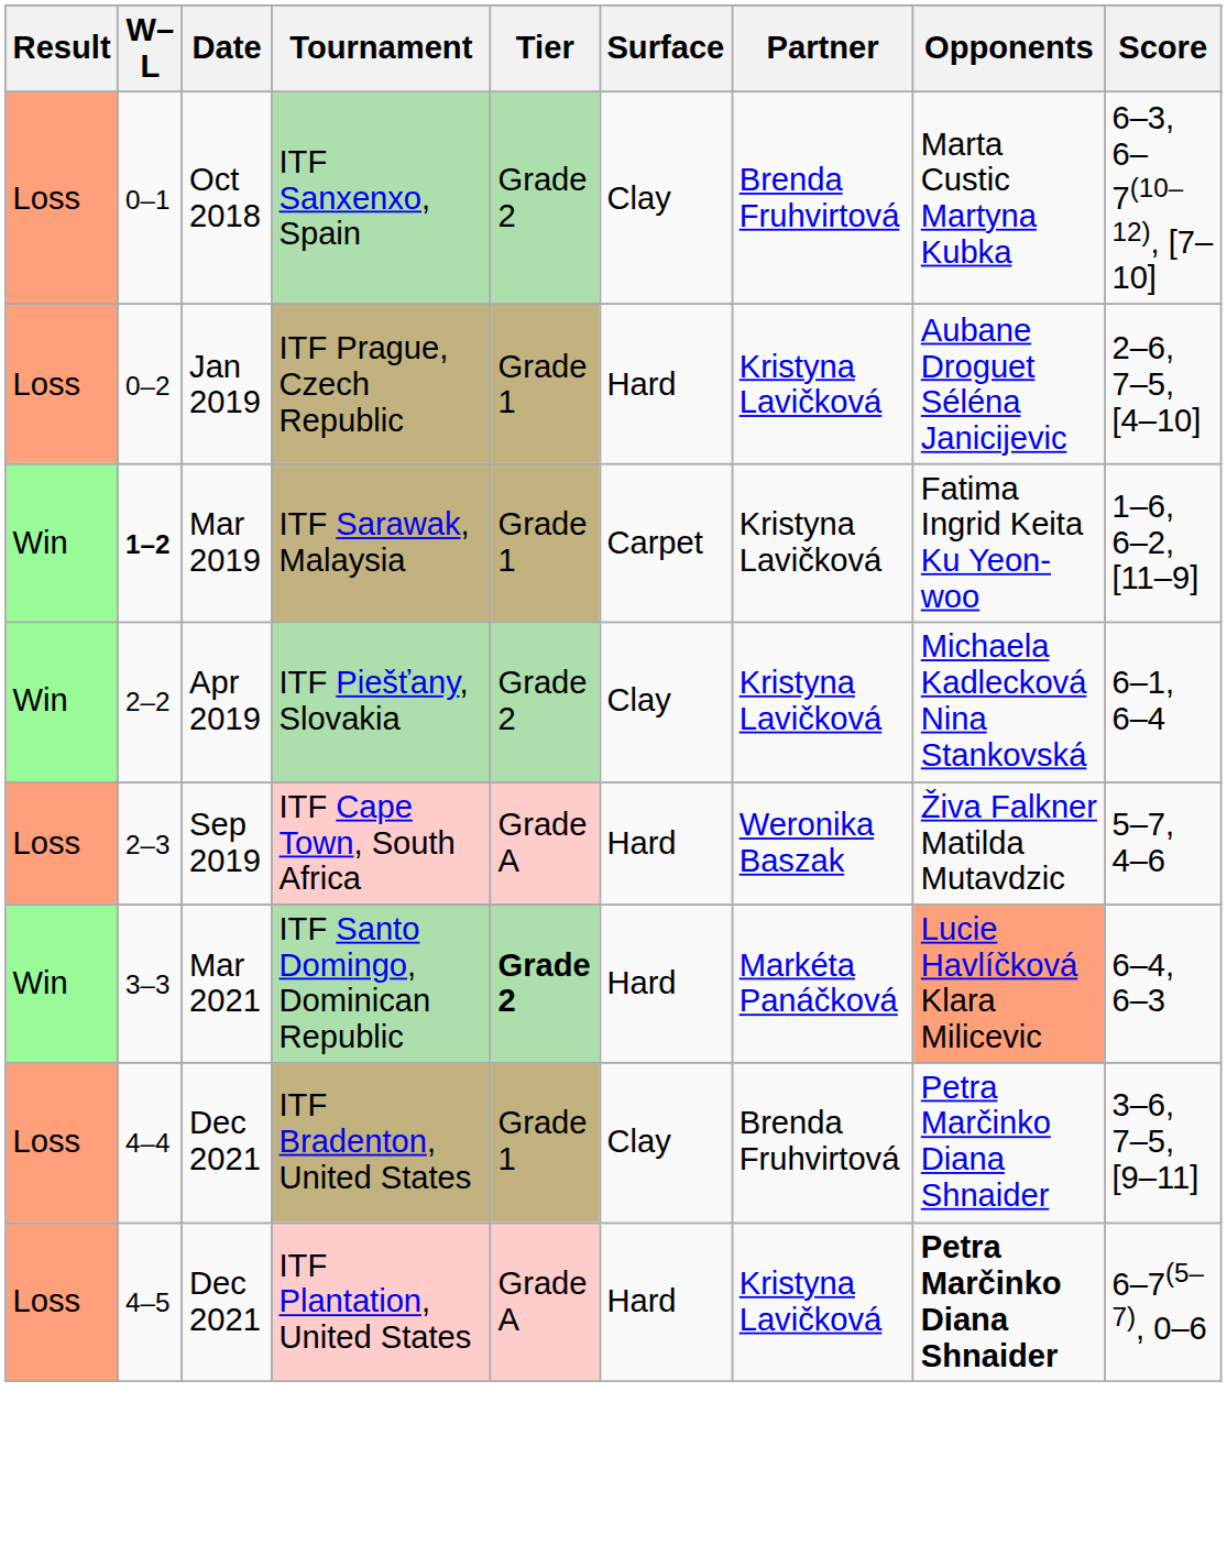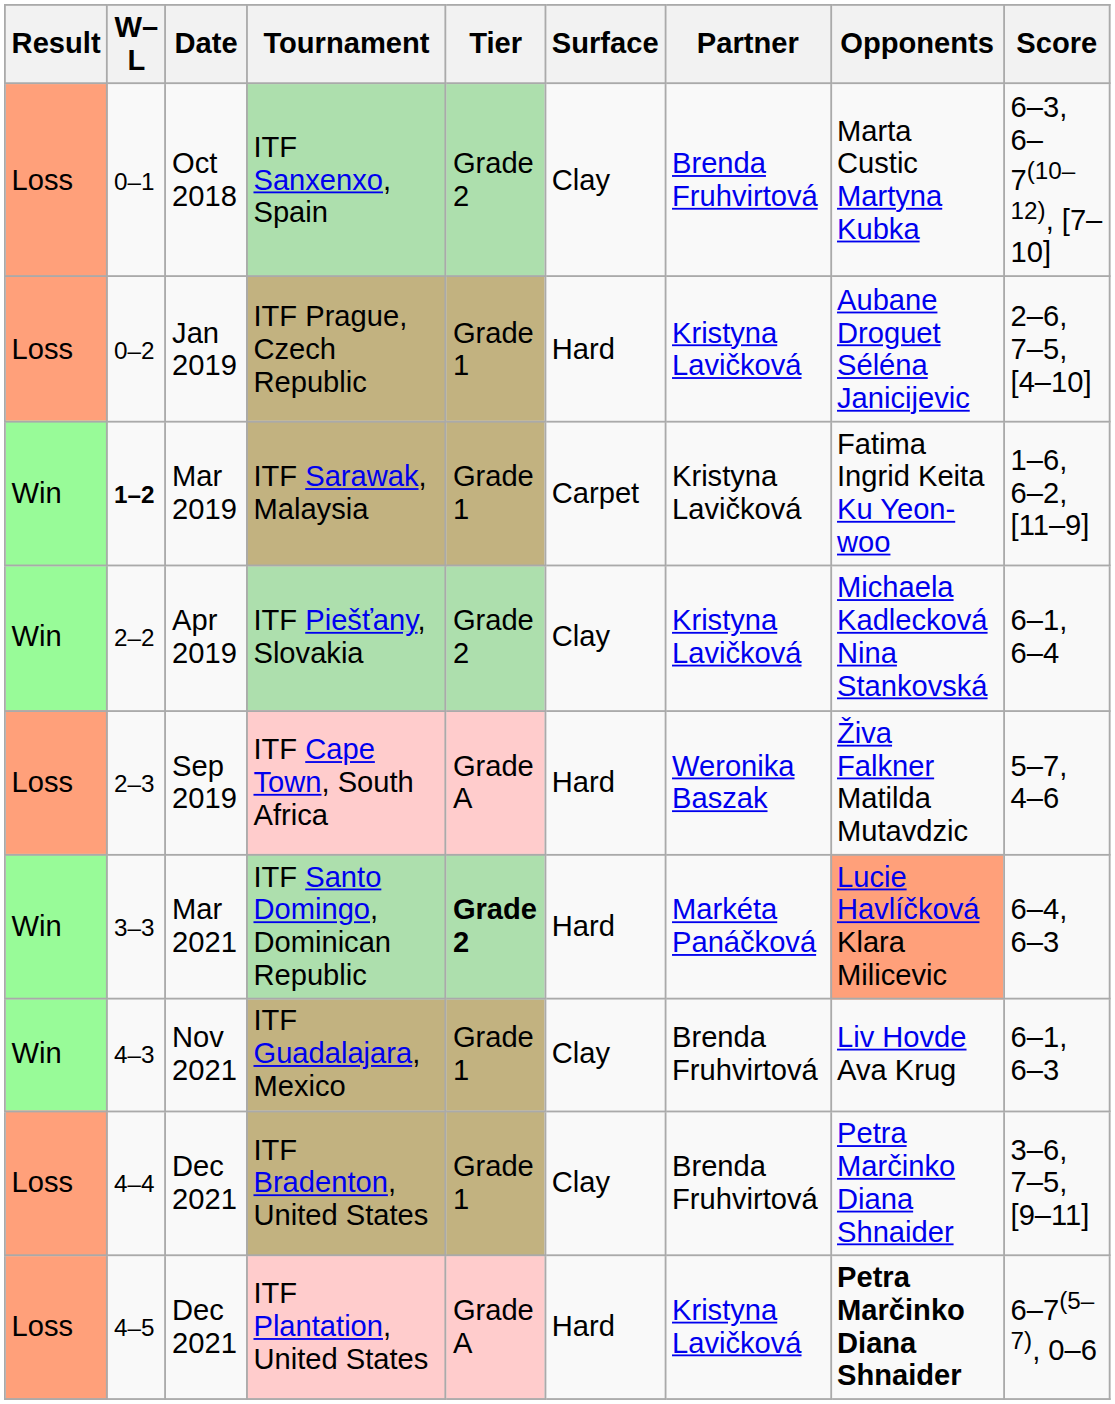+ row: Win | 4–3 | Nov 2021 | ITF Guadalajara, Mexico | Grade 1 | Clay | Brenda Fruhvirtová | Liv Hovde Ava Krug | 6–1, 6–3
